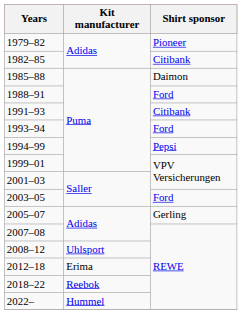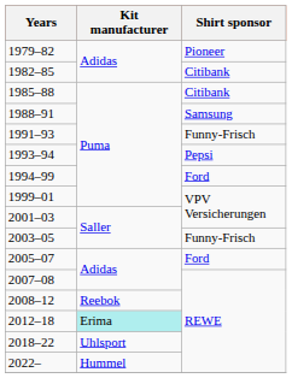1985–88 | Shirt sponsor: Daimon -> Citibank
1988–91 | Shirt sponsor: Ford -> Samsung
1991–93 | Shirt sponsor: Citibank -> Funny-Frisch
1993–94 | Shirt sponsor: Ford -> Pepsi
1994–99 | Shirt sponsor: Pepsi -> Ford
2003–05 | Shirt sponsor: Ford -> Funny-Frisch
2005–07 | Shirt sponsor: Gerling -> Ford
2008–12 | Kit manufacturer: Uhlsport -> Reebok
2012–18 | Kit manufacturer: no background -> paleturquoise background
2018–22 | Kit manufacturer: Reebok -> Uhlsport
